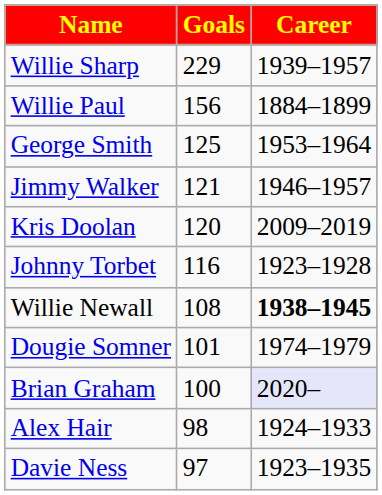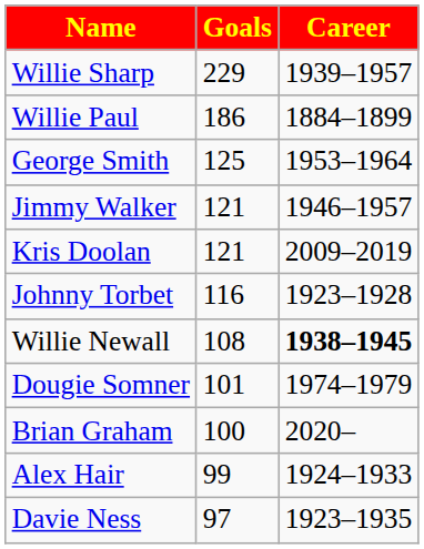Willie Paul | Goals: 156 -> 186
Kris Doolan | Goals: 120 -> 121
Brian Graham | Career: lavender background -> no background
Alex Hair | Goals: 98 -> 99
